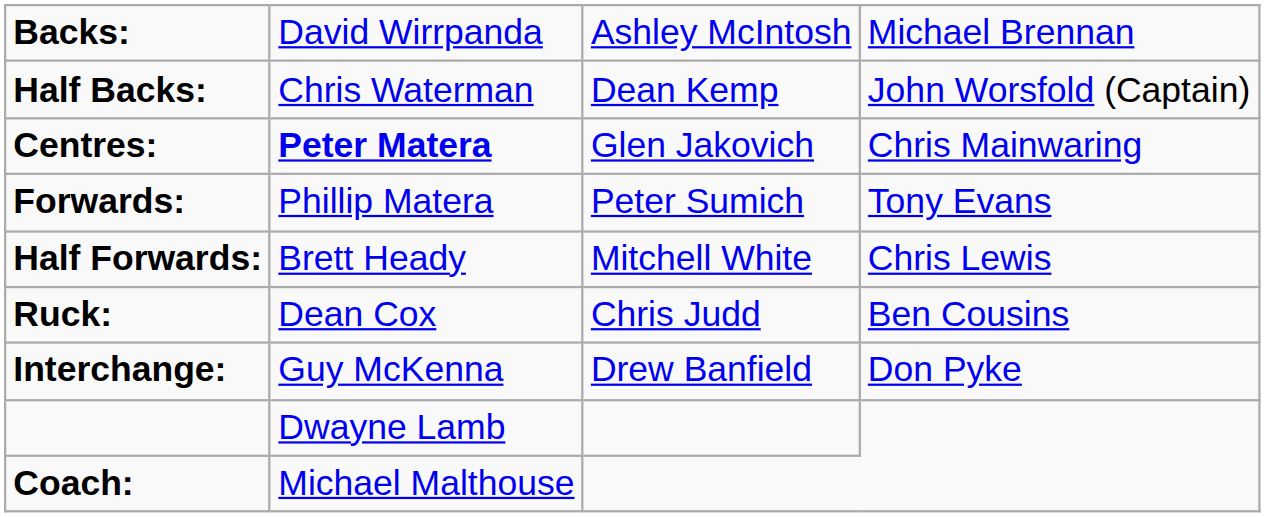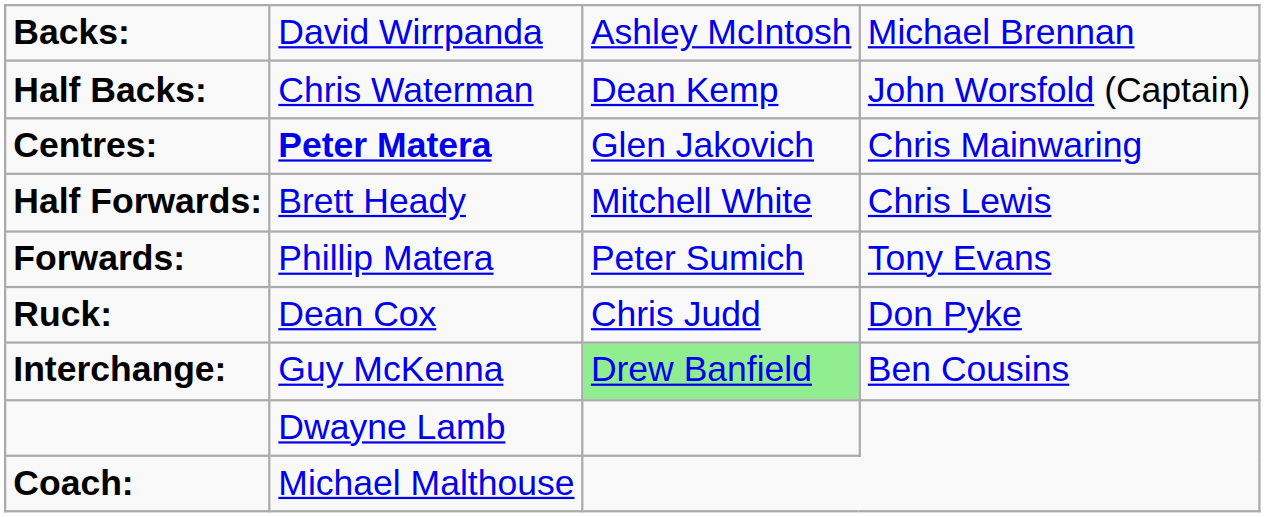rows swapped: Half Forwards: <-> Forwards:
Ruck: | column 4: Ben Cousins -> Don Pyke
Interchange: | column 3: no background -> lightgreen background
Interchange: | column 4: Don Pyke -> Ben Cousins
